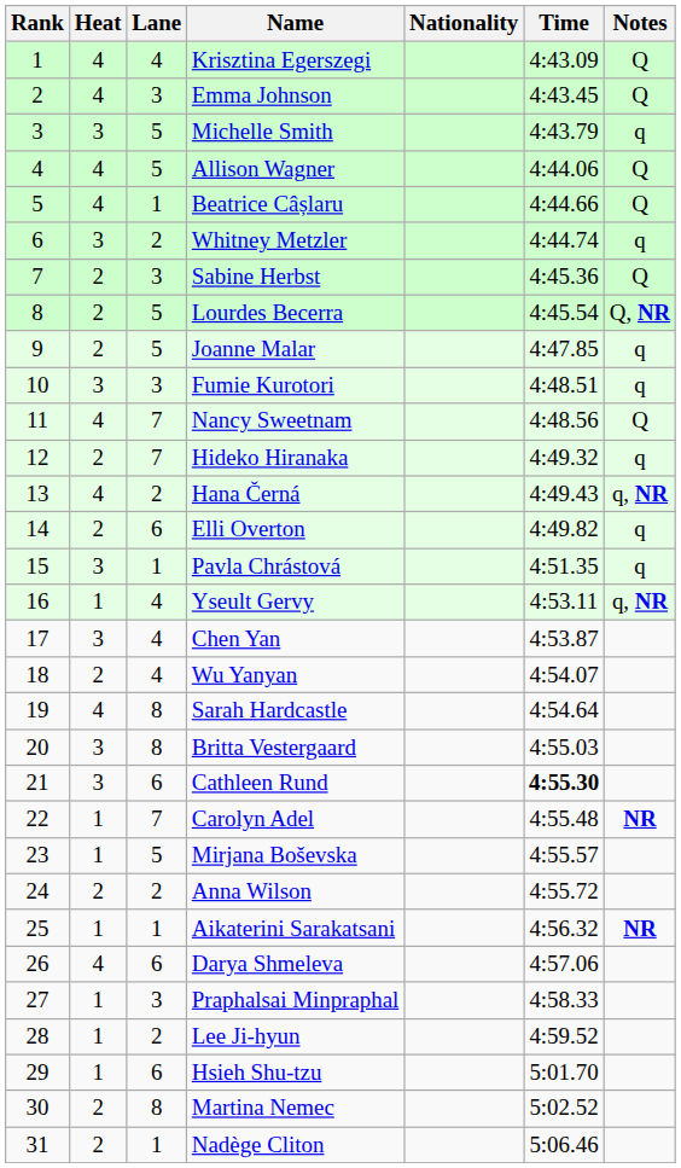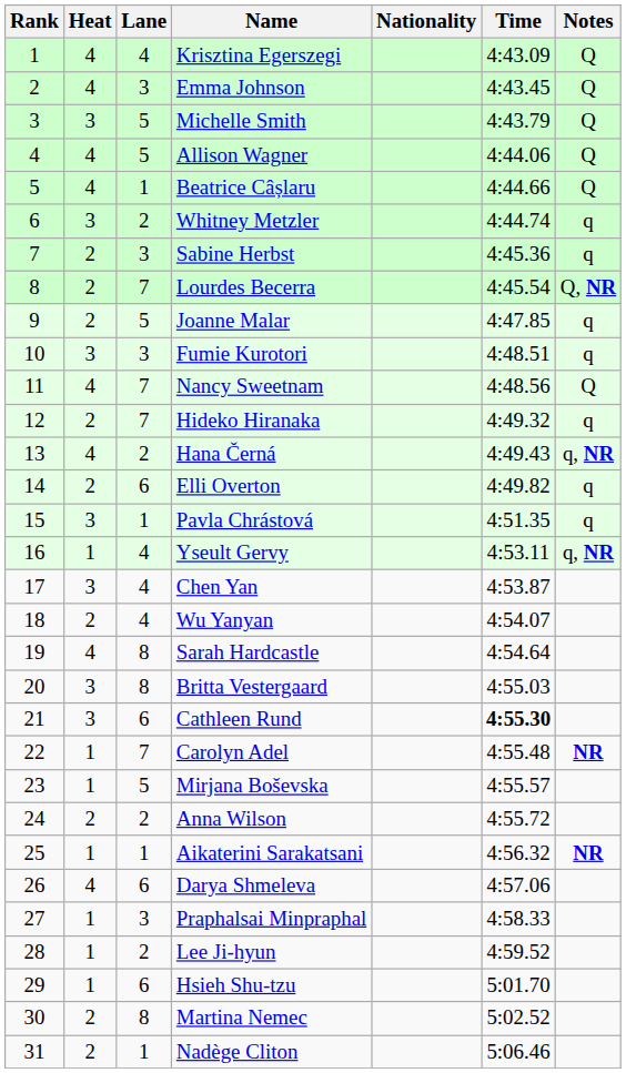Michelle Smith | Notes: q -> Q
Sabine Herbst | Notes: Q -> q
Lourdes Becerra | Lane: 5 -> 7
